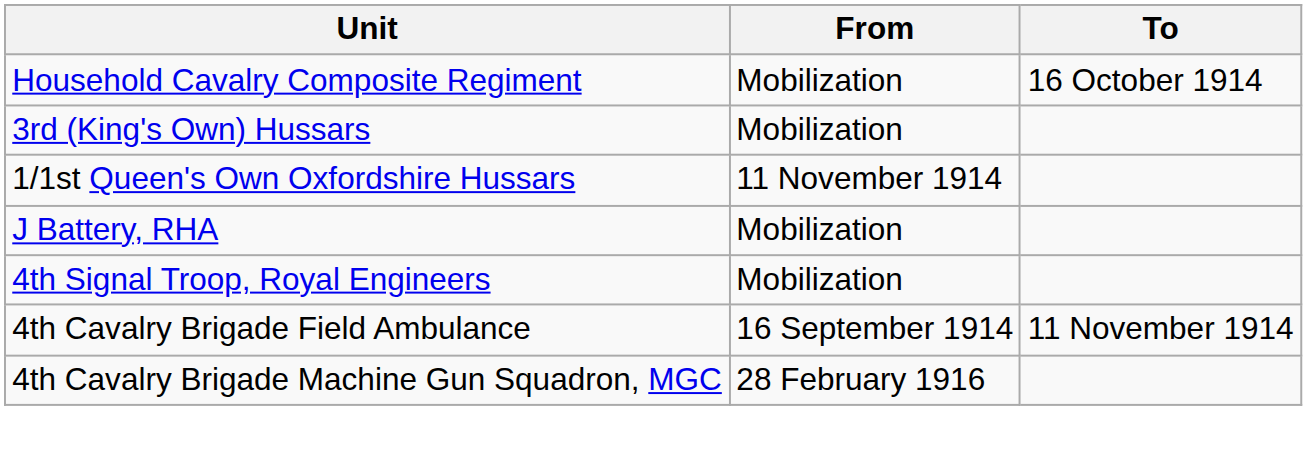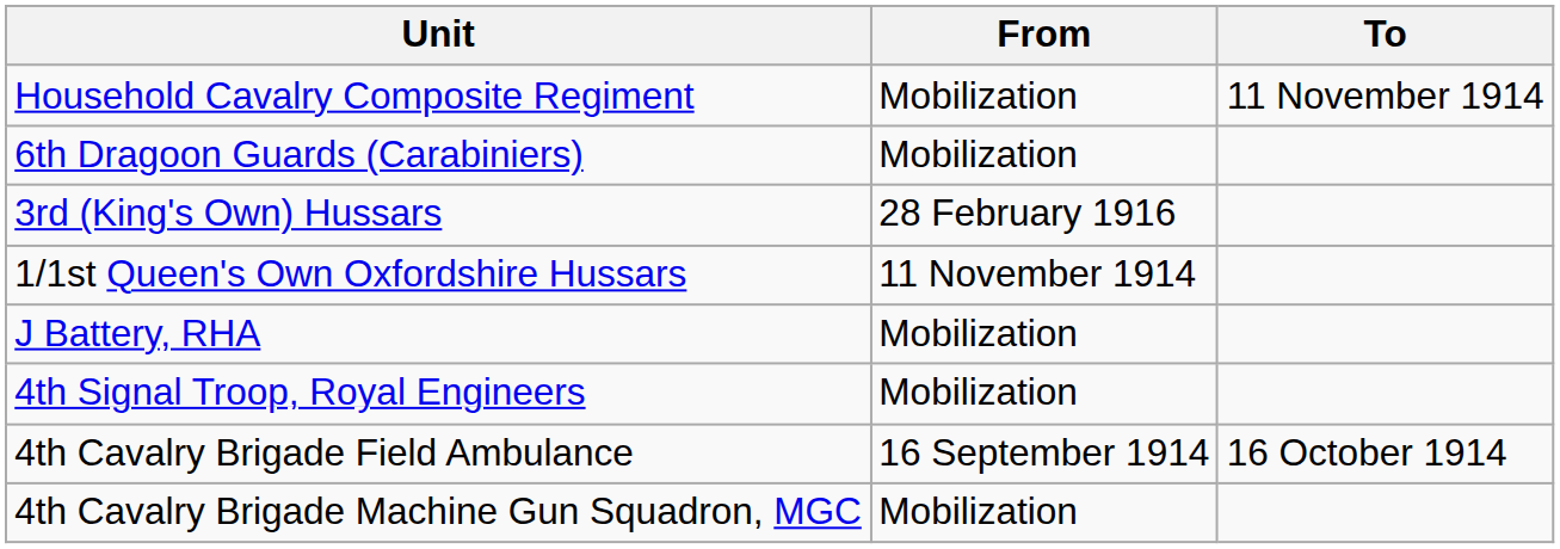Household Cavalry Composite Regiment | To: 16 October 1914 -> 11 November 1914
+ row: 6th Dragoon Guards (Carabiniers) | Mobilization
3rd (King's Own) Hussars | From: Mobilization -> 28 February 1916
4th Cavalry Brigade Field Ambulance | To: 11 November 1914 -> 16 October 1914
4th Cavalry Brigade Machine Gun Squadron, MGC | From: 28 February 1916 -> Mobilization
